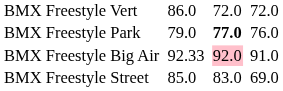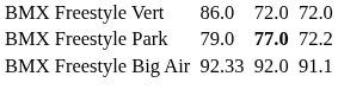BMX Freestyle Park | column 7: 76.0 -> 72.2
BMX Freestyle Big Air | column 5: pink background -> no background
BMX Freestyle Big Air | column 7: 91.0 -> 91.1
- row: BMX Freestyle Street | 85.0 | 83.0 | 69.0
